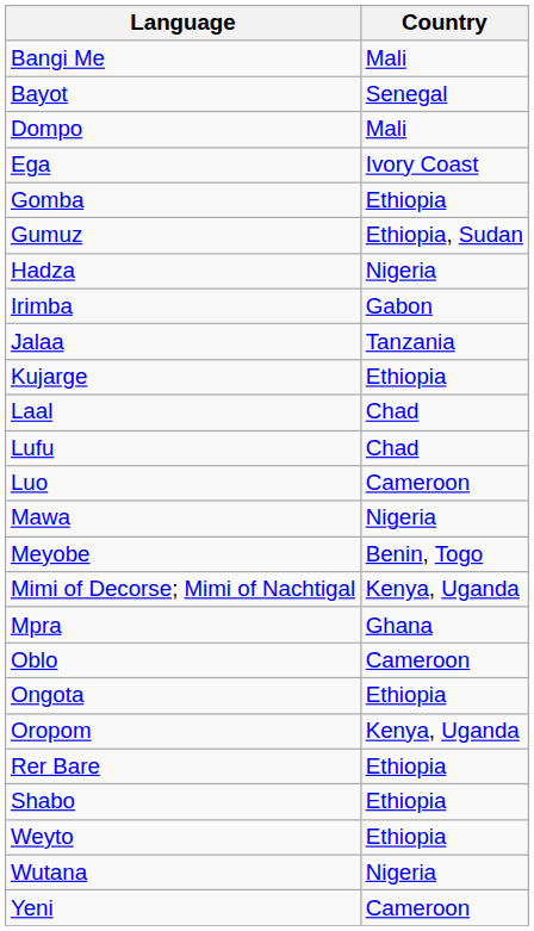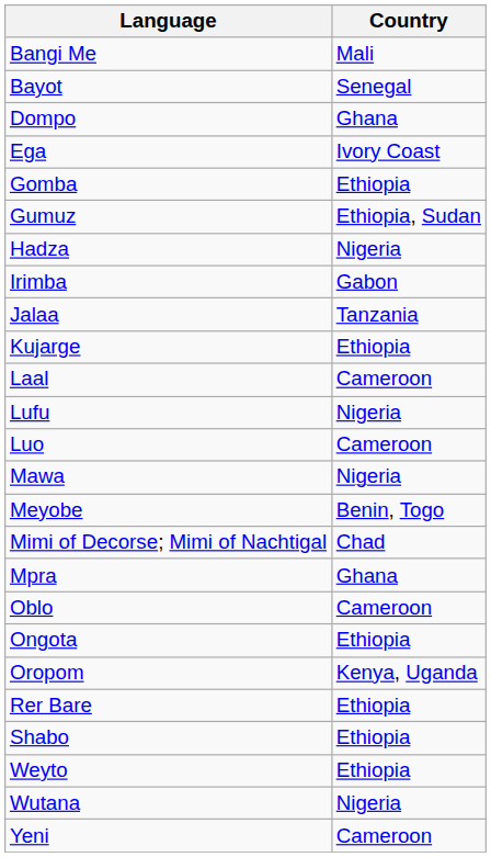Dompo | Country: Mali -> Ghana
Laal | Country: Chad -> Cameroon
Lufu | Country: Chad -> Nigeria
Mimi of Decorse; Mimi of Nachtigal | Country: Kenya, Uganda -> Chad
